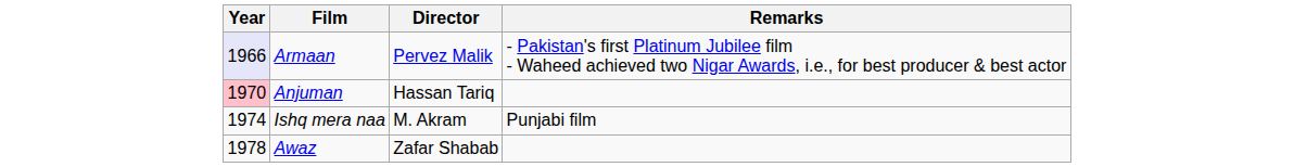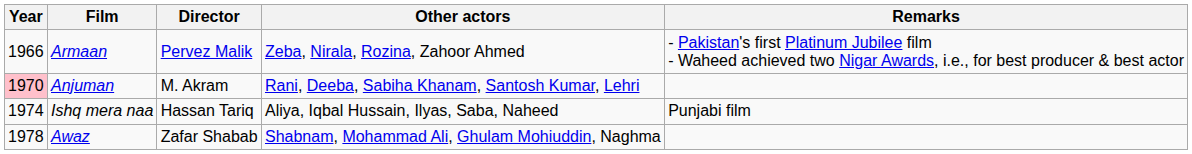+ column: Other actors | Zeba, Nirala, Rozina, Zahoor Ahmed | Rani, Deeba, Sabiha Khanam, Santosh Kumar, Lehri | Aliya, Iqbal Hussain, Ilyas, Saba, Naheed | Shabnam, Mohammad Ali, Ghulam Mohiuddin, Naghma
Armaan | Year: lavender background -> no background
Anjuman | Director: Hassan Tariq -> M. Akram
Ishq mera naa | Director: M. Akram -> Hassan Tariq
